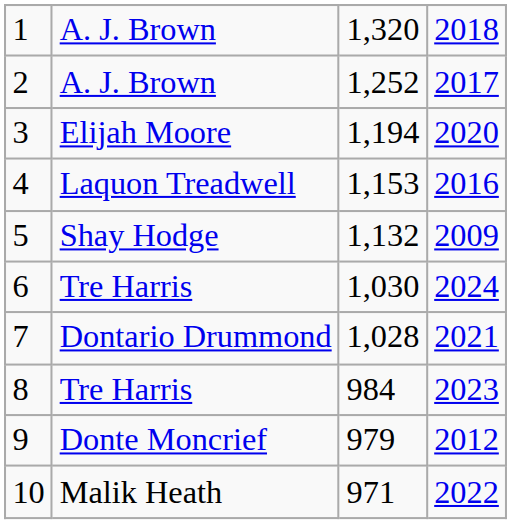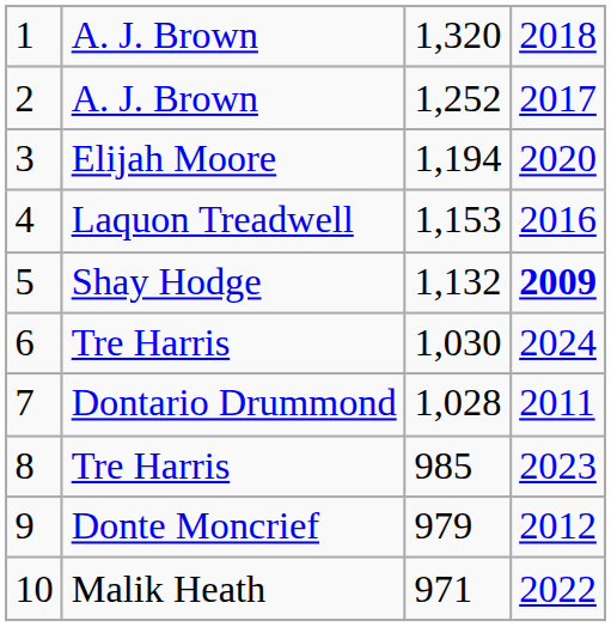5 | column 4: normal -> bold
7 | column 4: 2021 -> 2011
8 | column 3: 984 -> 985
